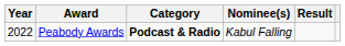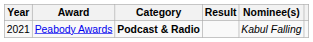columns swapped: Nominee(s) <-> Result
Peabody Awards | Year: 2022 -> 2021
